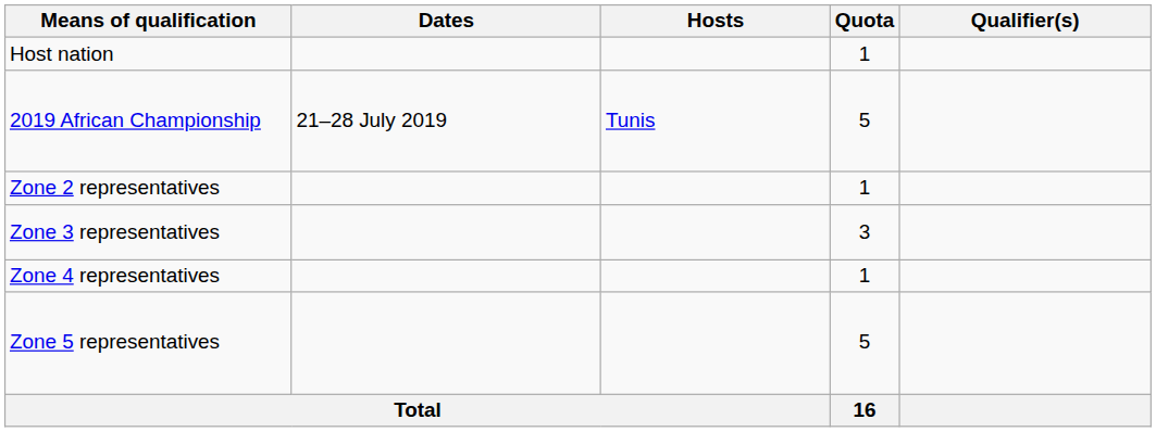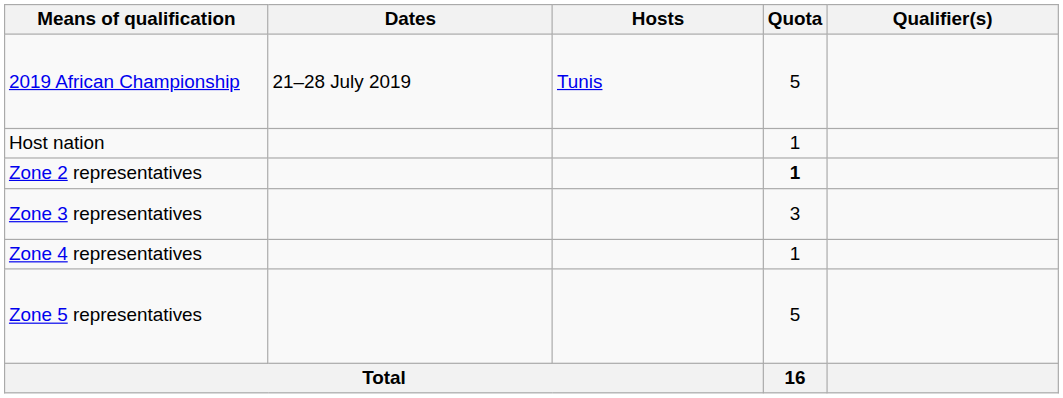rows swapped: Host nation <-> 2019 African Championship
Zone 2 representatives | Quota: normal -> bold
